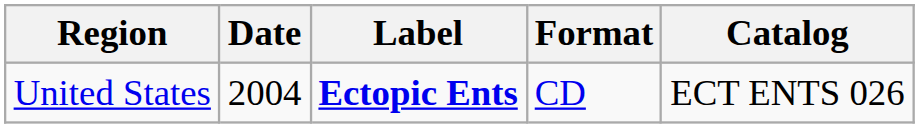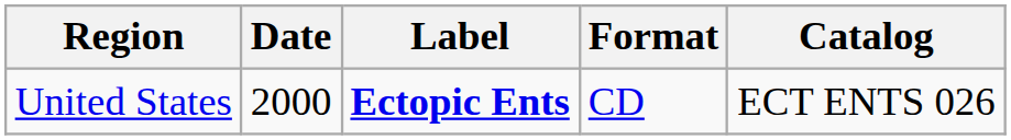United States | Date: 2004 -> 2000
